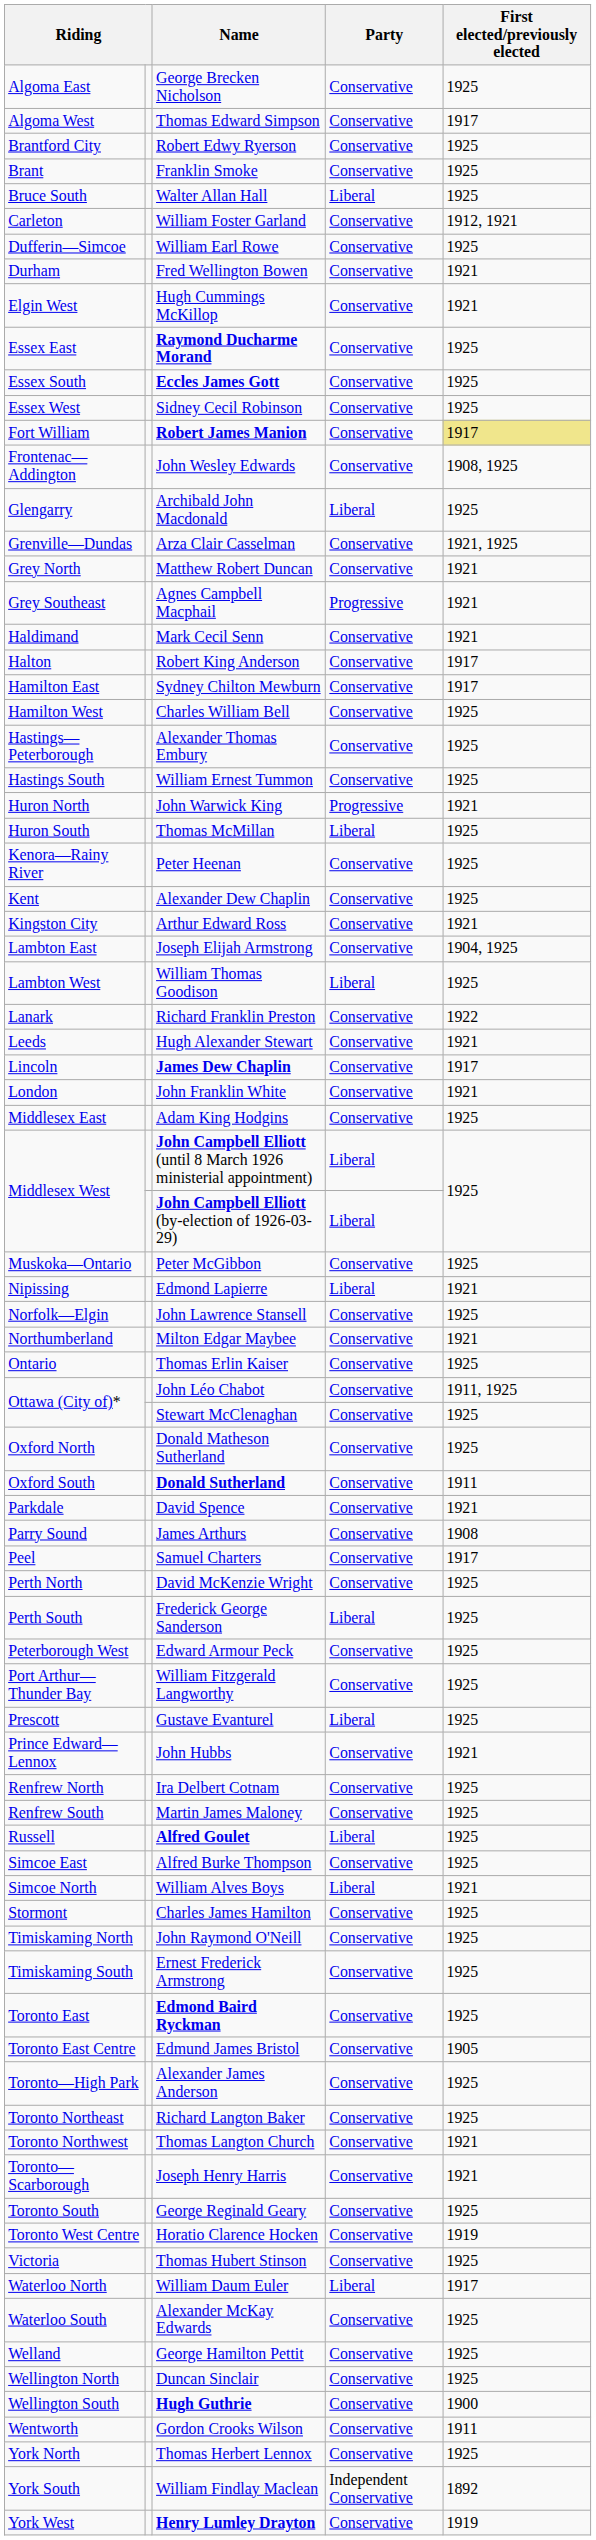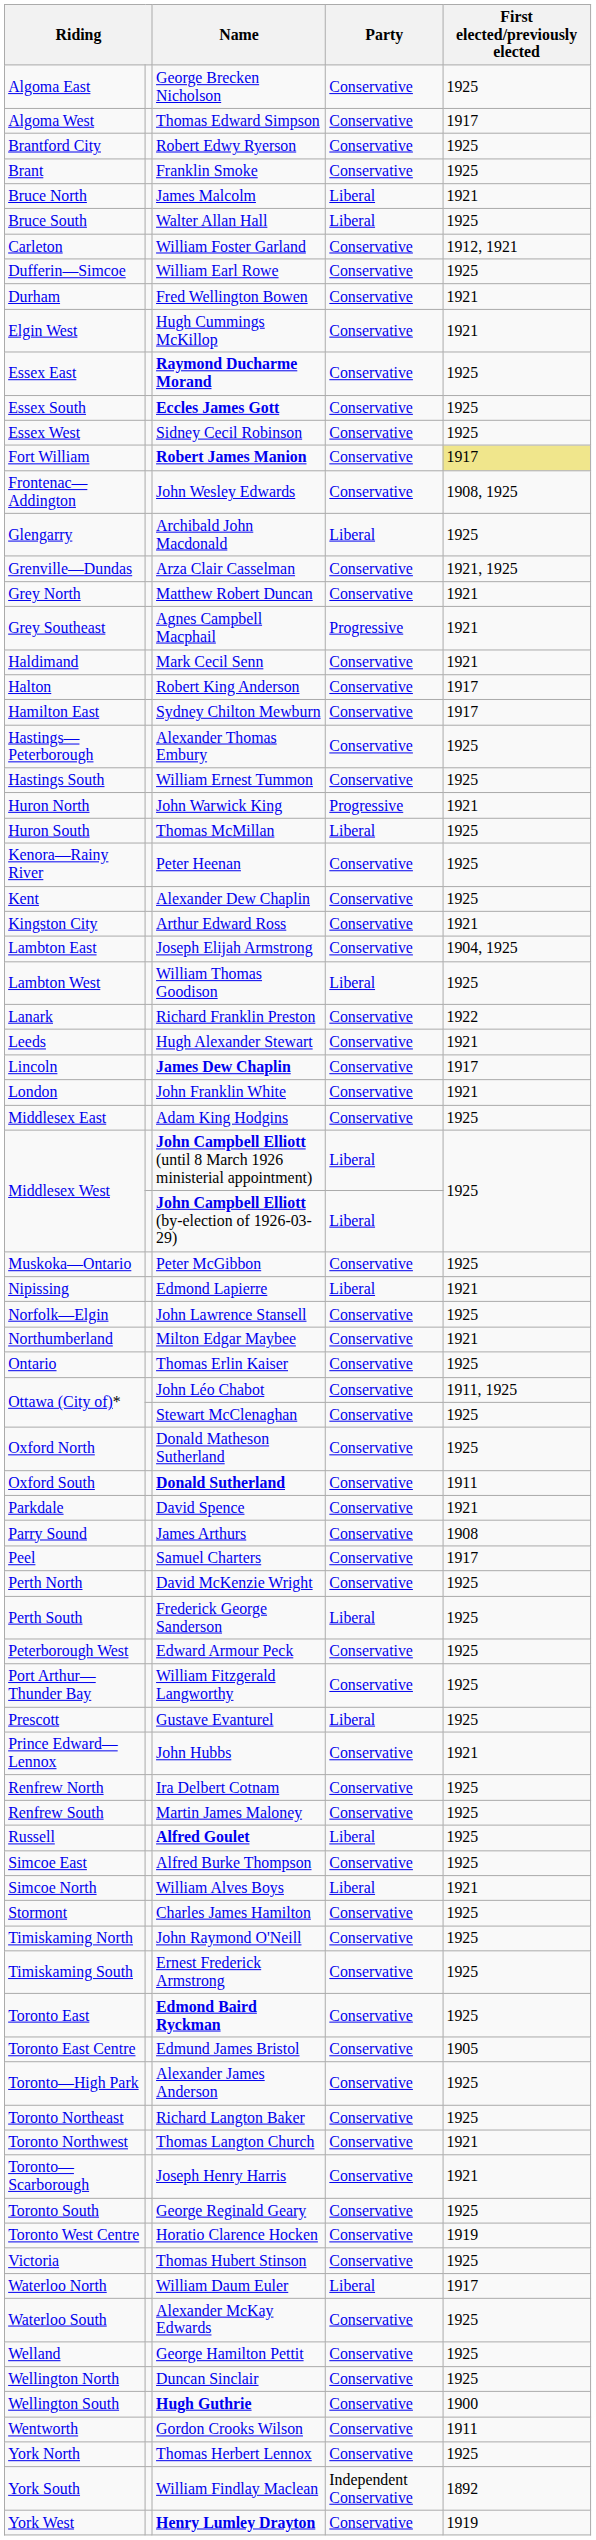+ row: Bruce North | James Malcolm | Liberal | 1921
- row: Hamilton West | Charles William Bell | Conservative | 1925
